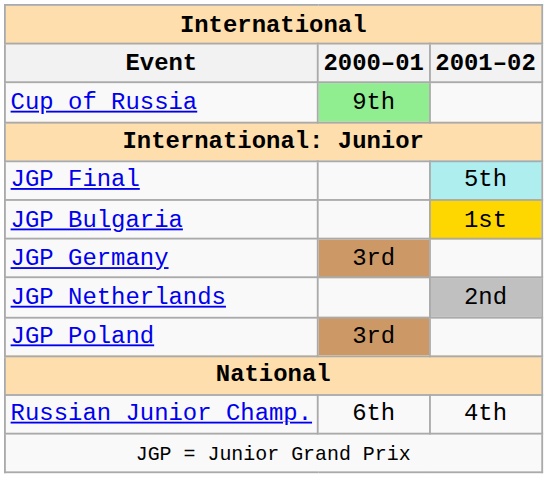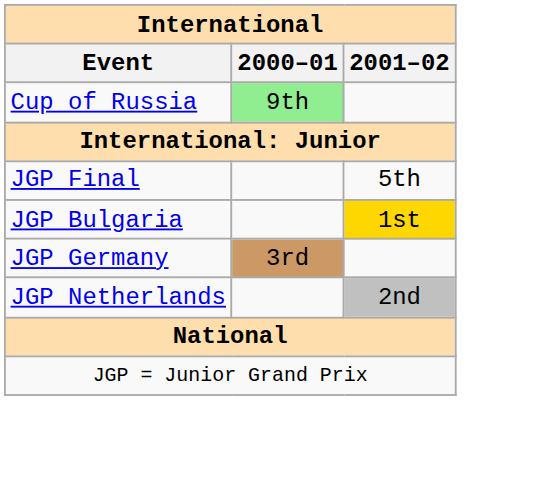JGP Final | 2001–02: paleturquoise background -> no background
- row: JGP Poland | 3rd
- row: Russian Junior Champ. | 6th | 4th
